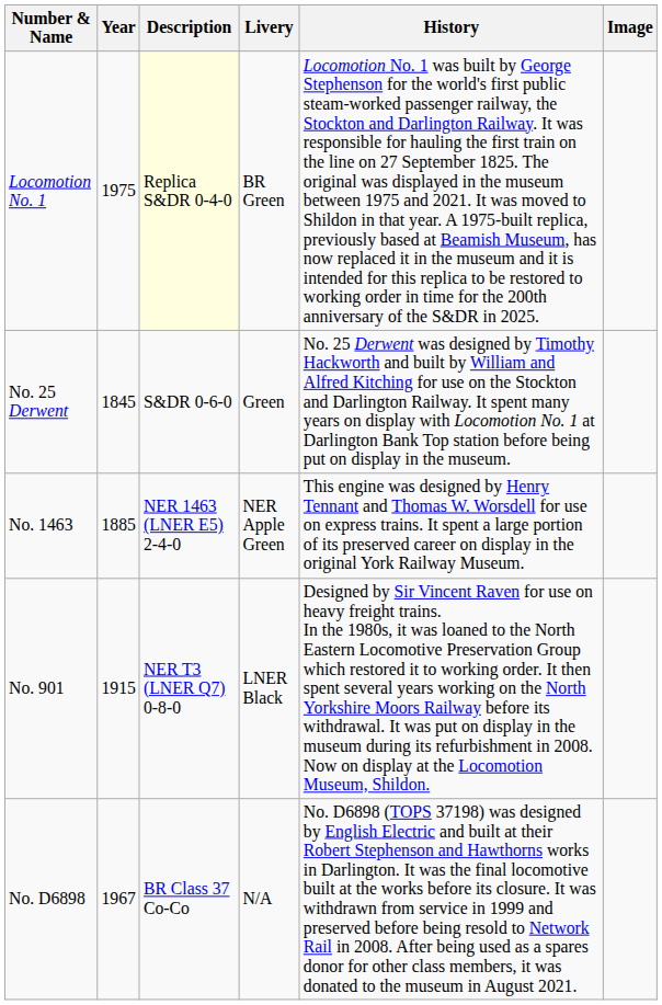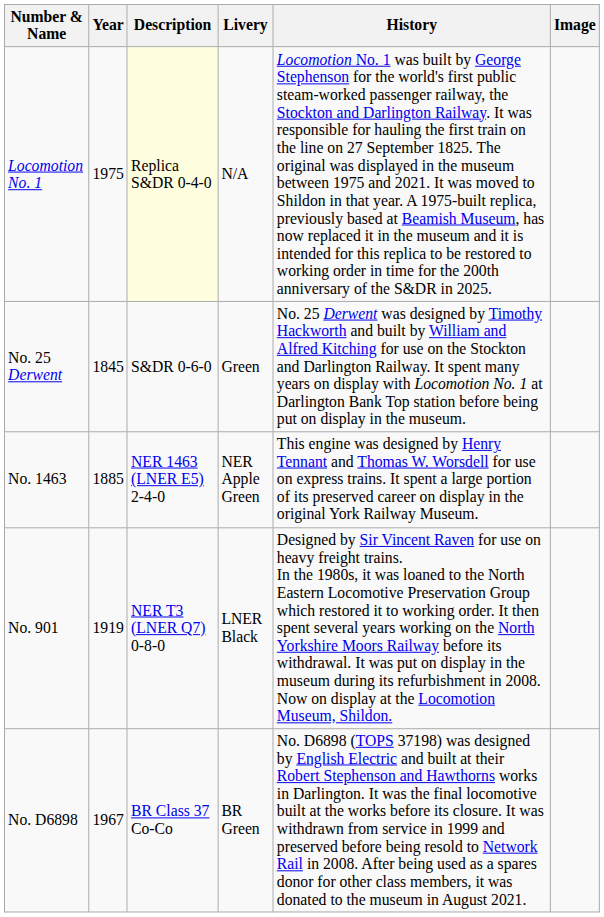Locomotion No. 1 | Livery: BR Green -> N/A
No. 901 | Year: 1915 -> 1919
No. D6898 | Livery: N/A -> BR Green
